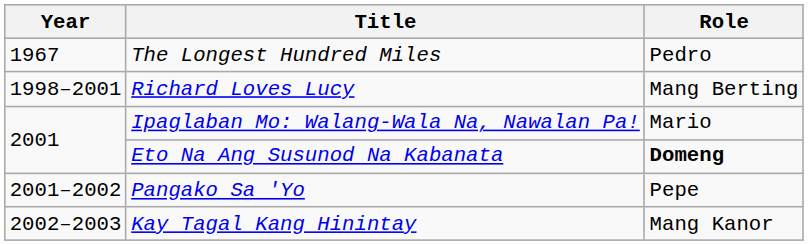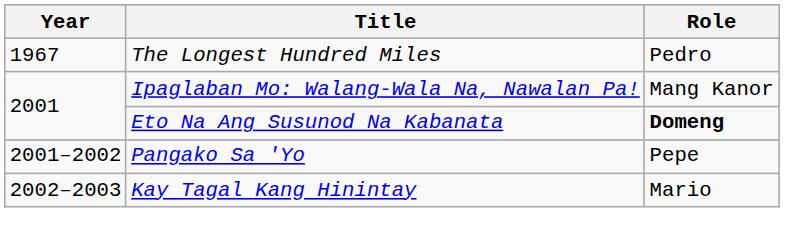- row: 1998–2001 | Richard Loves Lucy | Mang Berting
Ipaglaban Mo: Walang-Wala Na, Nawalan Pa! | Role: Mario -> Mang Kanor
Kay Tagal Kang Hinintay | Role: Mang Kanor -> Mario
